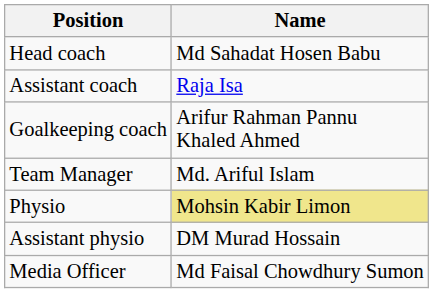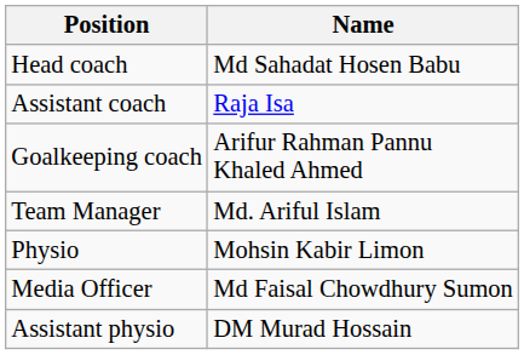Physio | Name: khaki background -> no background
rows swapped: Assistant physio <-> Media Officer
